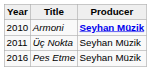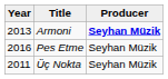Armoni | Year: 2010 -> 2013
rows swapped: Üç Nokta <-> Pes Etme
